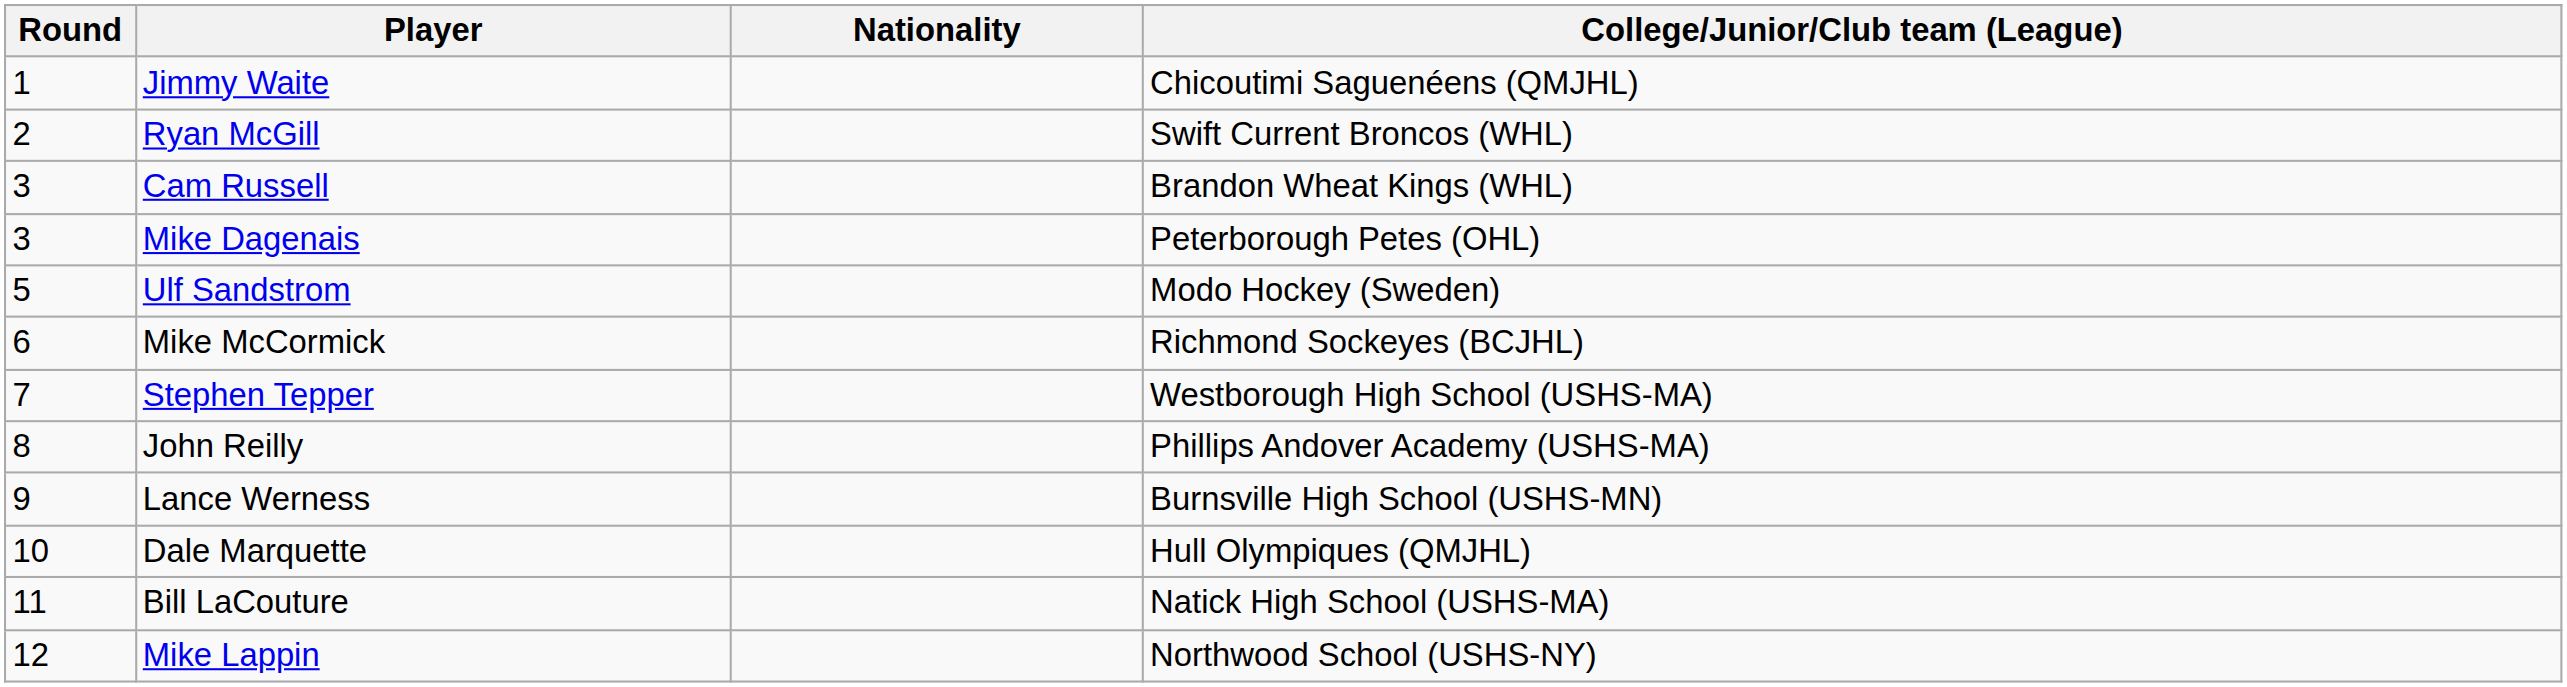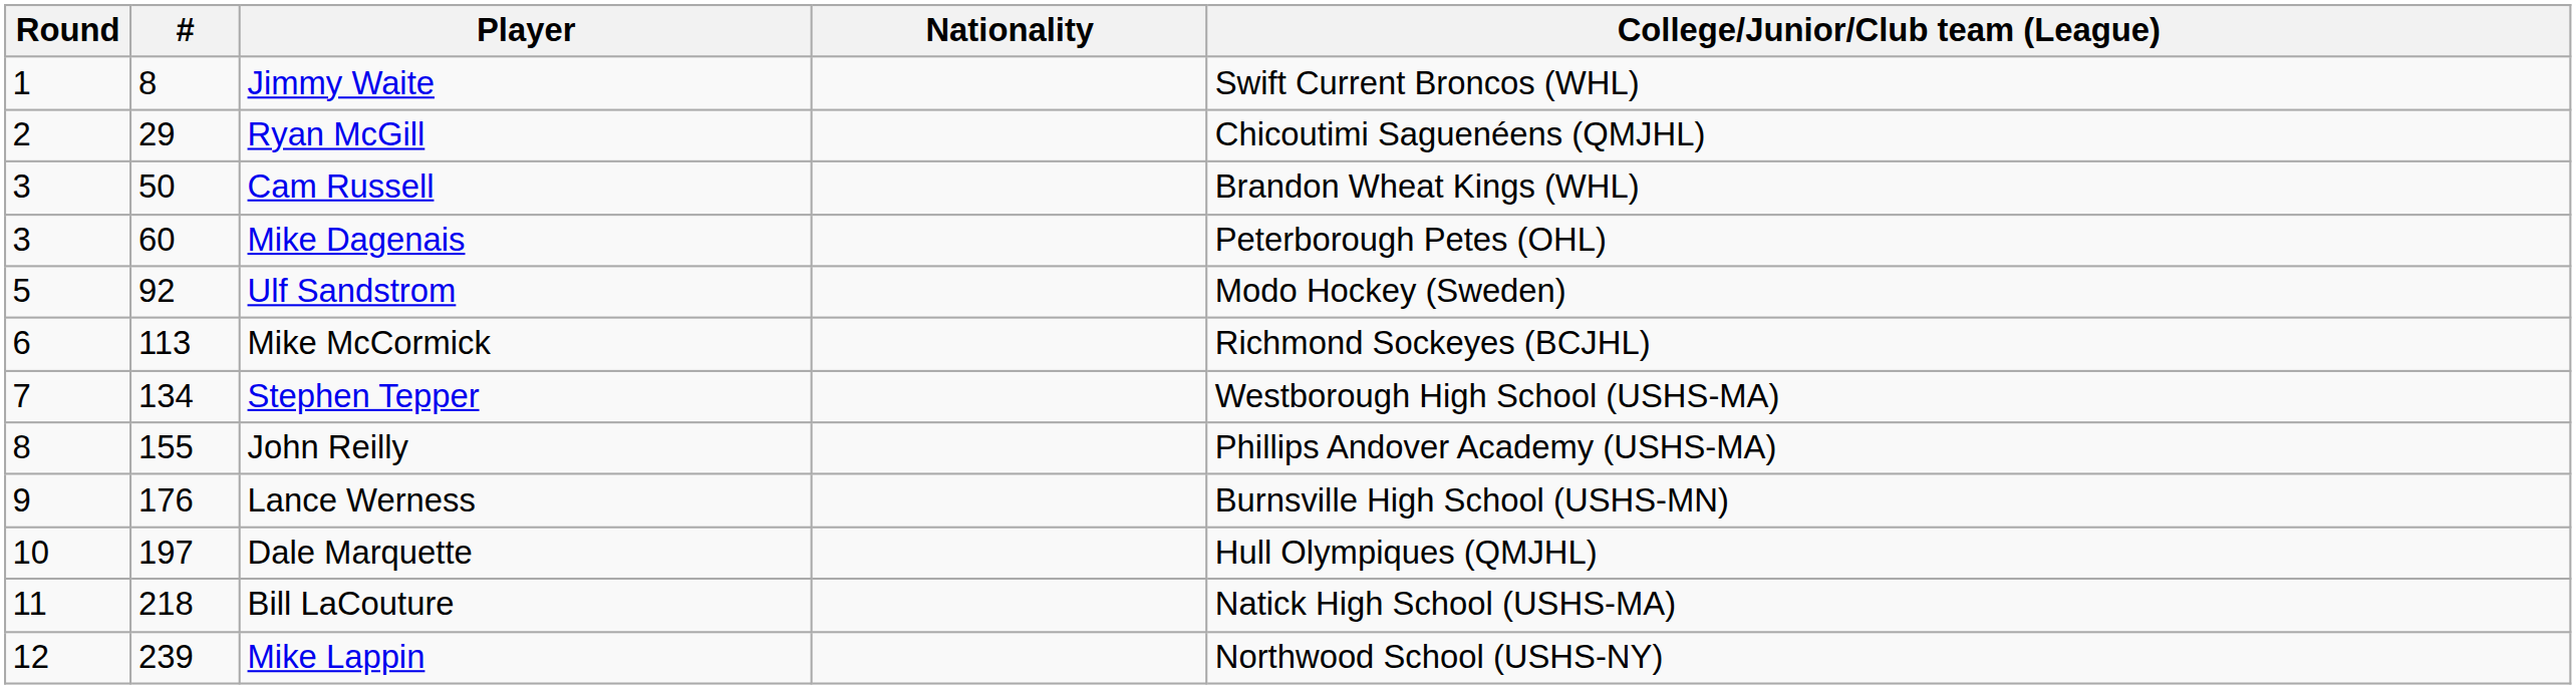+ column: # | 8 | 29 | 50 | 60 | 92 | 113 | 134 | 155 | 176 | 197 | 218 | 239
Jimmy Waite | College/Junior/Club team (League): Chicoutimi Saguenéens (QMJHL) -> Swift Current Broncos (WHL)
Ryan McGill | College/Junior/Club team (League): Swift Current Broncos (WHL) -> Chicoutimi Saguenéens (QMJHL)
